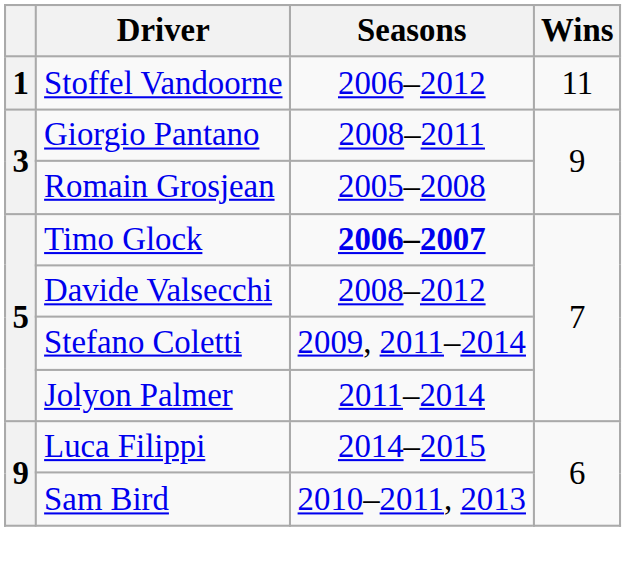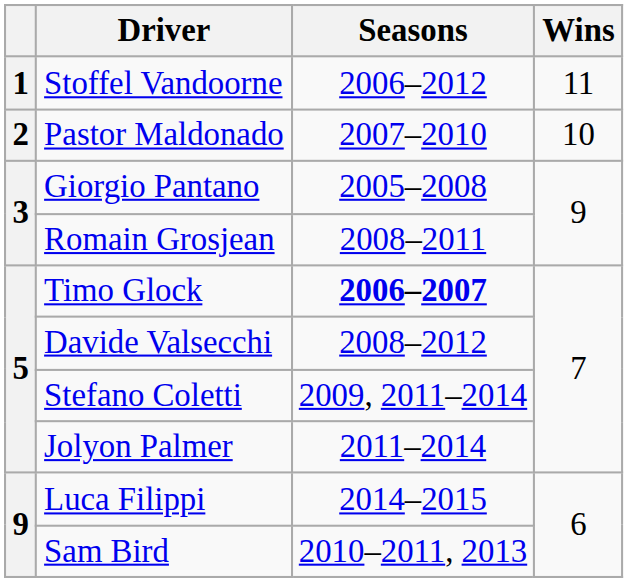+ row: 2 | Pastor Maldonado | 2007–2010 | 10
Giorgio Pantano | Seasons: 2008–2011 -> 2005–2008
Romain Grosjean | Seasons: 2005–2008 -> 2008–2011
